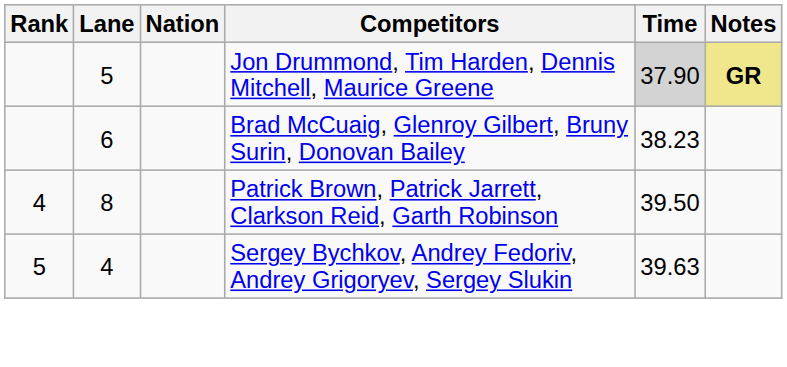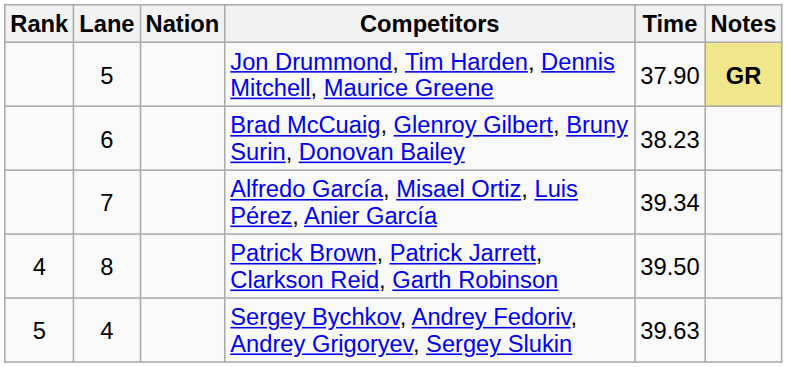Jon Drummond, Tim Harden, Dennis Mitchell, Maurice Greene | Time: lightgrey background -> no background
+ row: 7 | Alfredo García, Misael Ortiz, Luis Pérez, Anier García | 39.34
